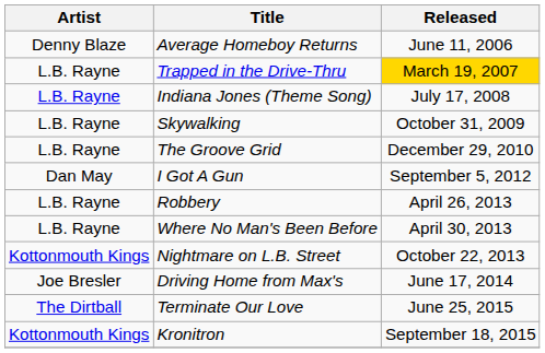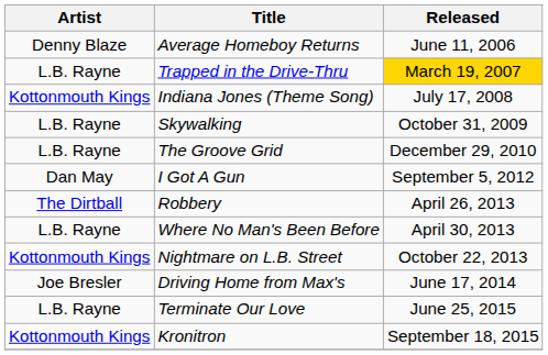Indiana Jones (Theme Song) | Artist: L.B. Rayne -> Kottonmouth Kings
Robbery | Artist: L.B. Rayne -> The Dirtball
Terminate Our Love | Artist: The Dirtball -> L.B. Rayne
